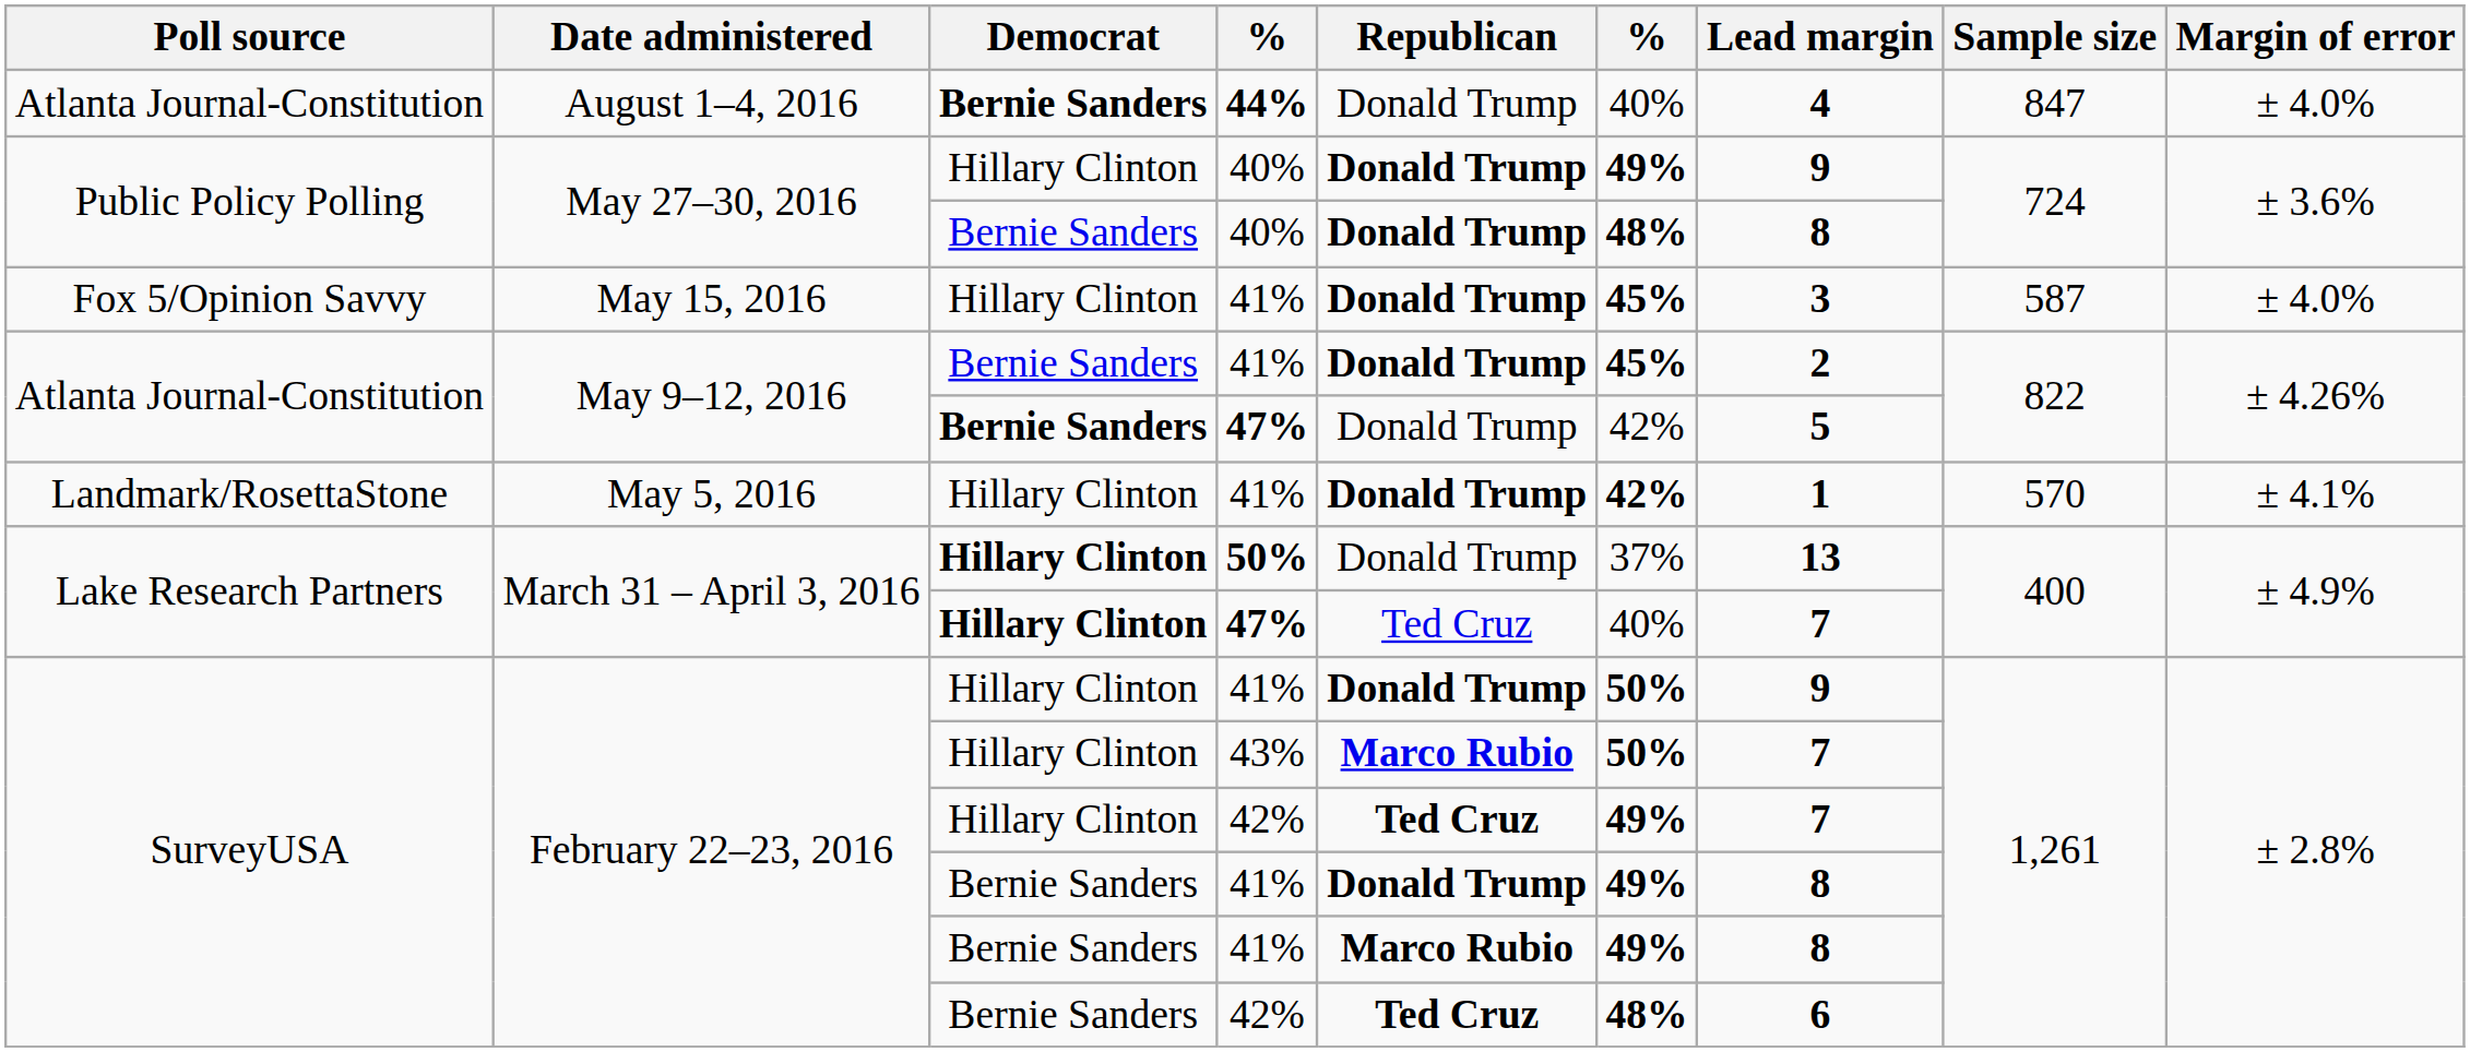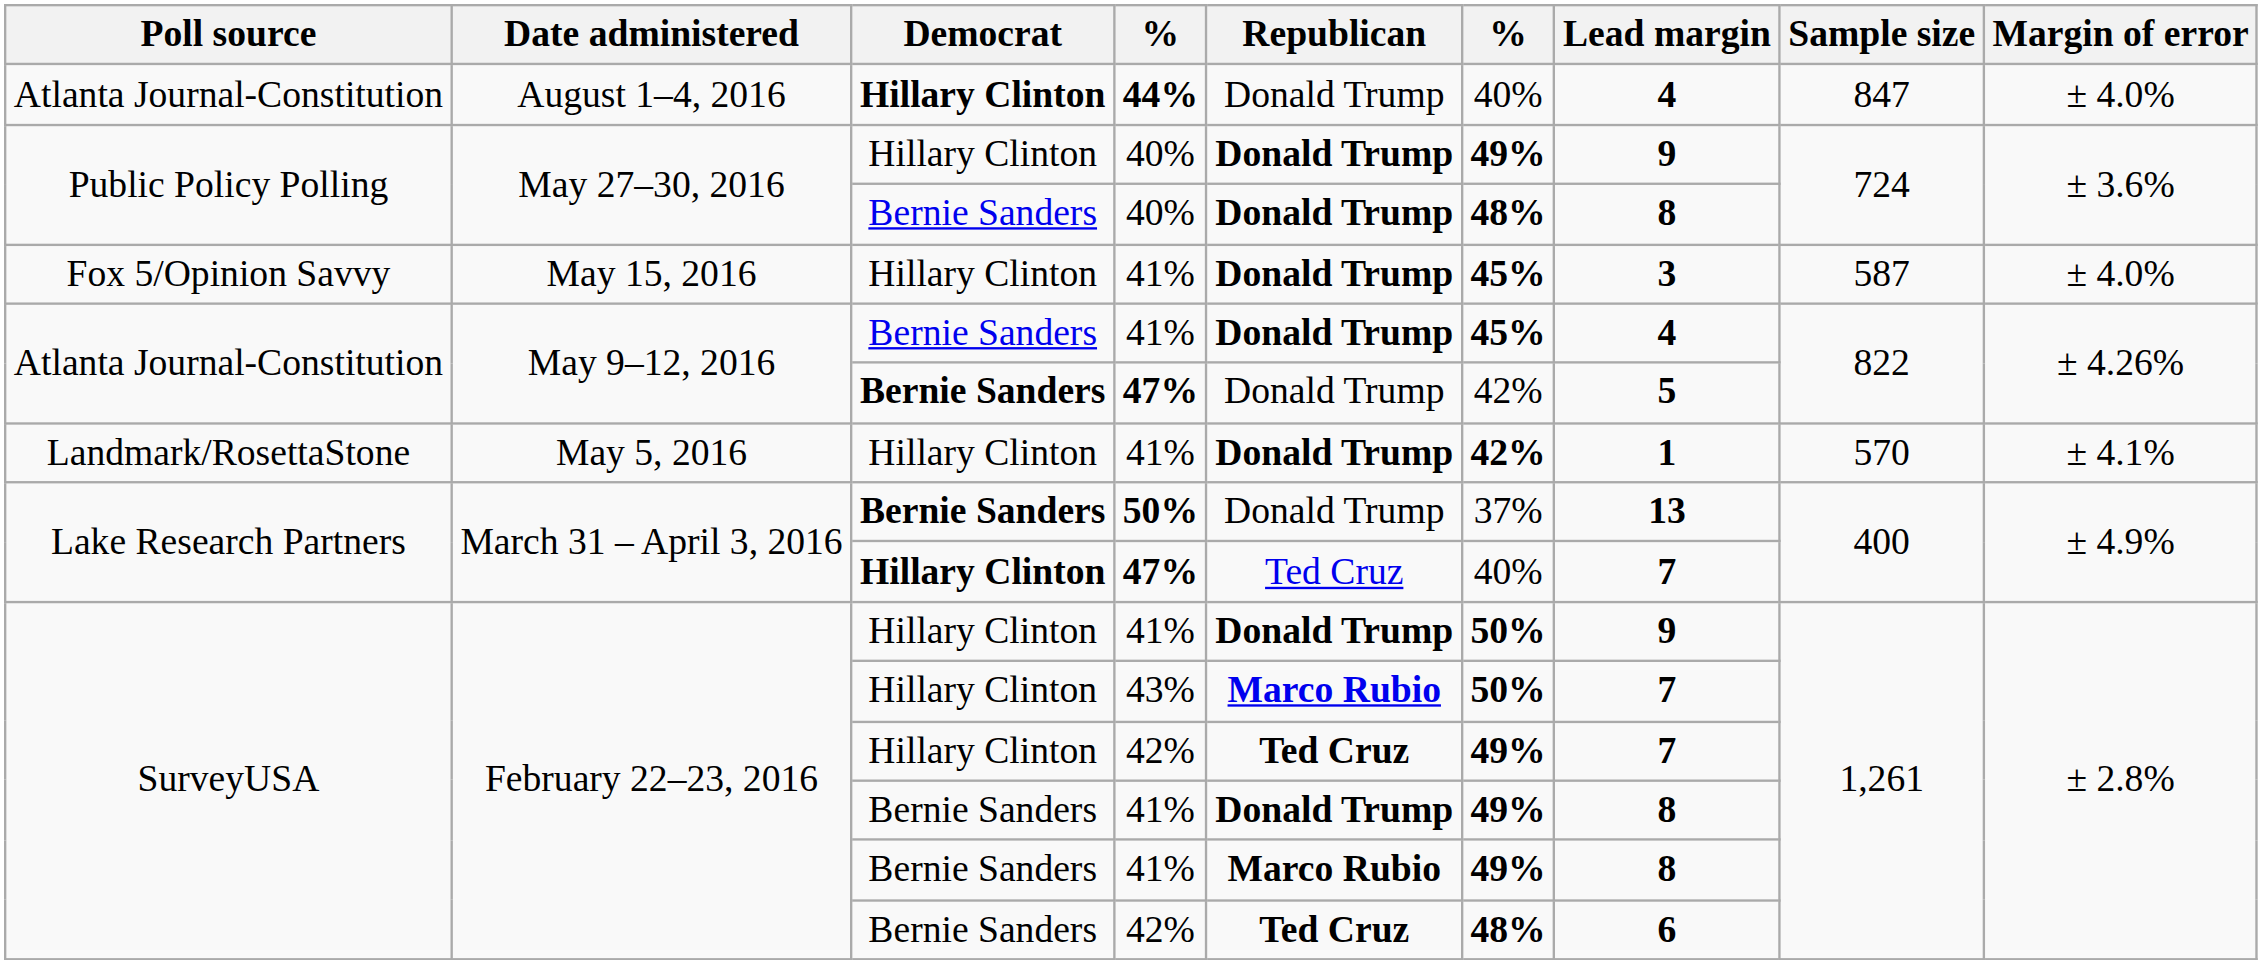August 1–4, 2016 | Democrat: Bernie Sanders -> Hillary Clinton
May 9–12, 2016 / 41% | Lead margin: 2 -> 4
March 31 – April 3, 2016 / 50% | Democrat: Hillary Clinton -> Bernie Sanders
